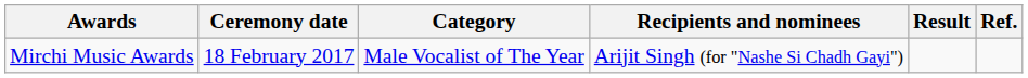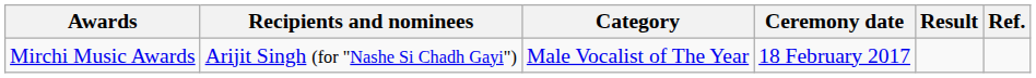columns swapped: Ceremony date <-> Recipients and nominees
